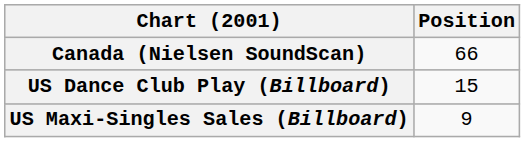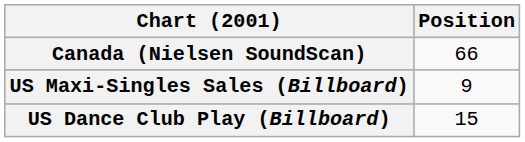rows swapped: US Dance Club Play (Billboard) <-> US Maxi-Singles Sales (Billboard)
